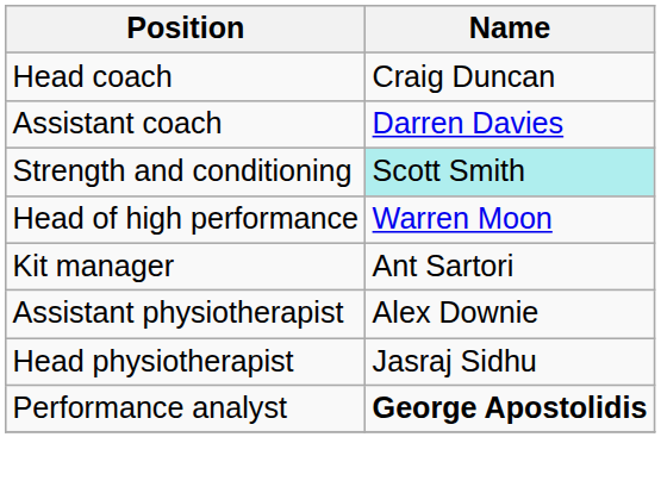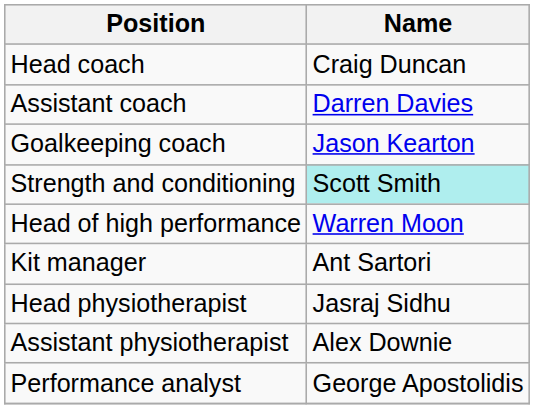+ row: Goalkeeping coach | Jason Kearton
rows swapped: Head physiotherapist <-> Assistant physiotherapist
Performance analyst | Name: bold -> normal
